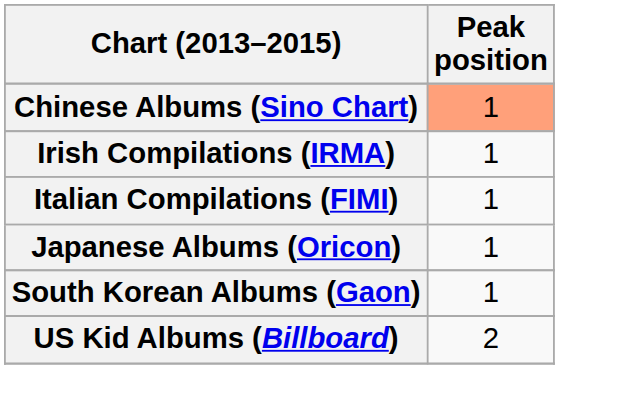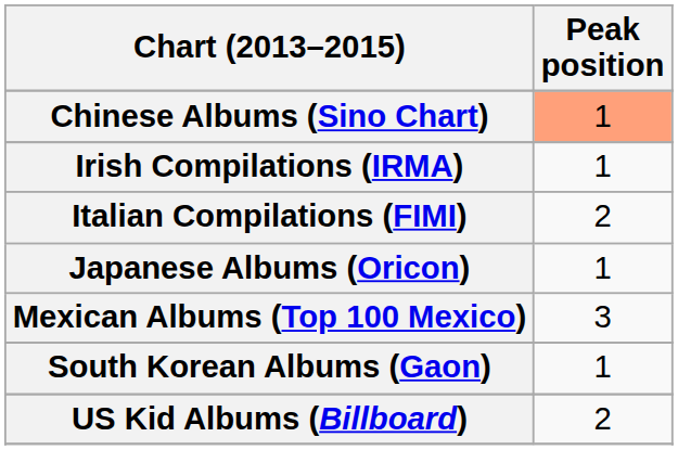Italian Compilations (FIMI) | Peak position: 1 -> 2
+ row: Mexican Albums (Top 100 Mexico) | 3
